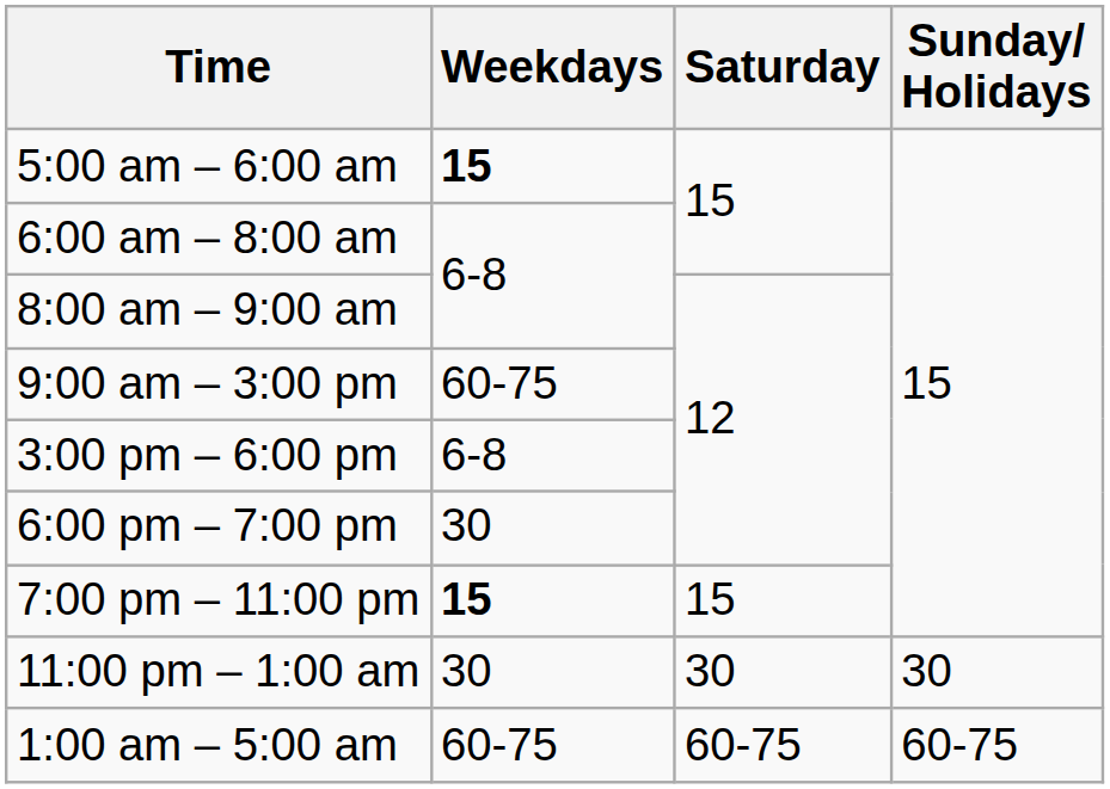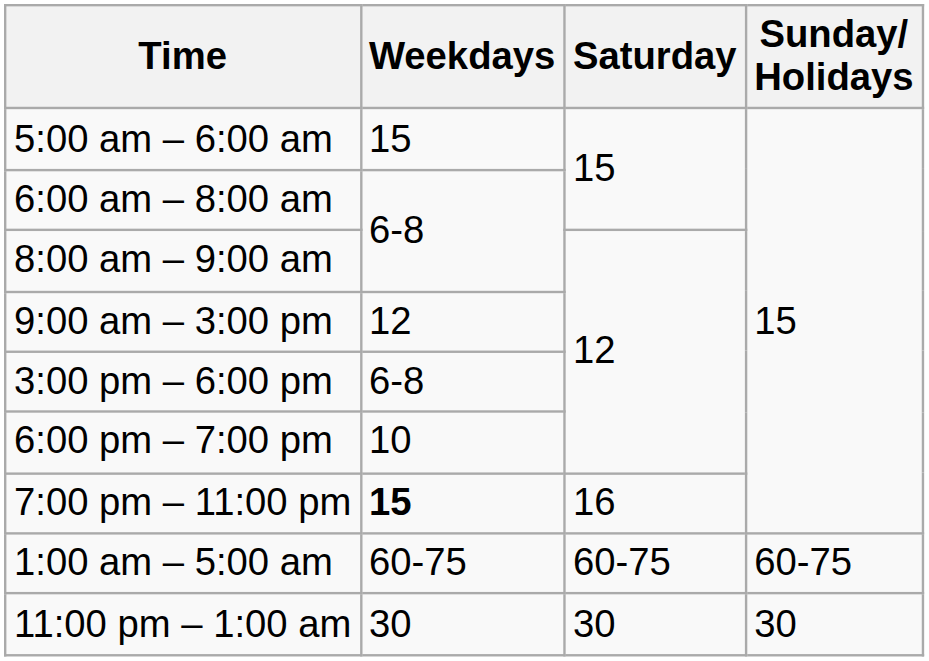5:00 am – 6:00 am | Weekdays: bold -> normal
9:00 am – 3:00 pm | Weekdays: 60-75 -> 12
6:00 pm – 7:00 pm | Weekdays: 30 -> 10
7:00 pm – 11:00 pm | Saturday: 15 -> 16
rows swapped: 11:00 pm – 1:00 am <-> 1:00 am – 5:00 am
